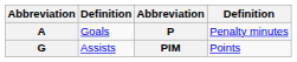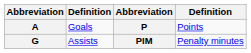P | column 4: Penalty minutes -> Points
PIM | column 4: Points -> Penalty minutes
